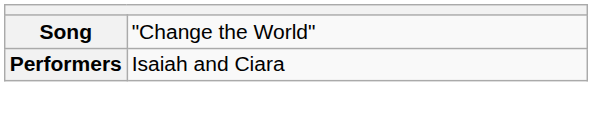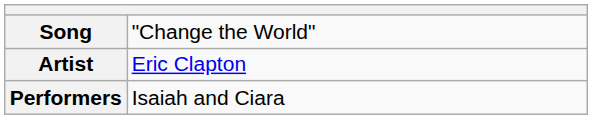+ row: Artist | Eric Clapton
